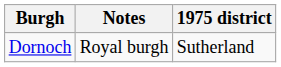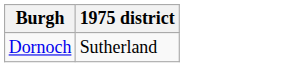- column: Notes | Royal burgh
